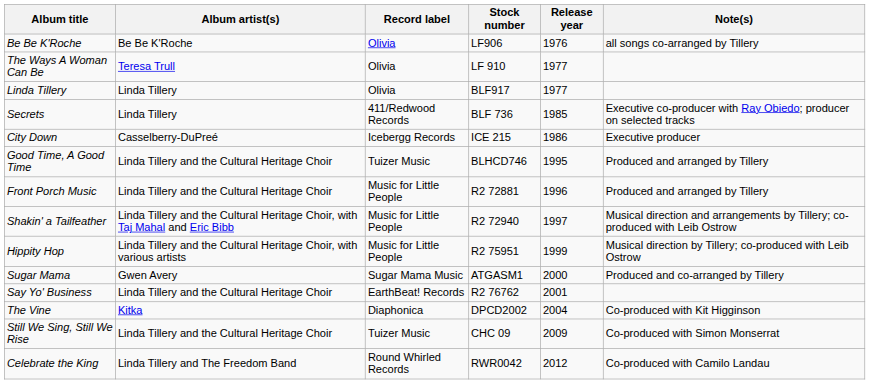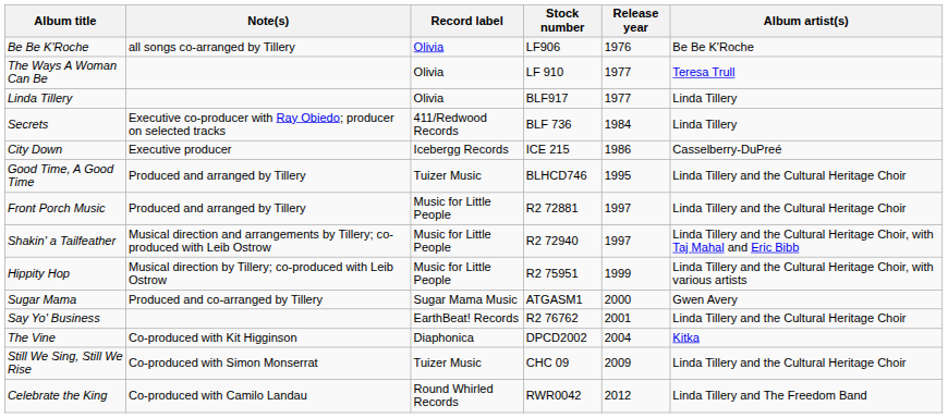columns swapped: Album artist(s) <-> Note(s)
Secrets | Release year: 1985 -> 1984
Front Porch Music | Release year: 1996 -> 1997
